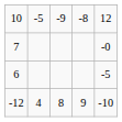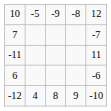7 | column 5: -0 -> -7
+ row: -11 | 11
6 | column 5: -5 -> -6
